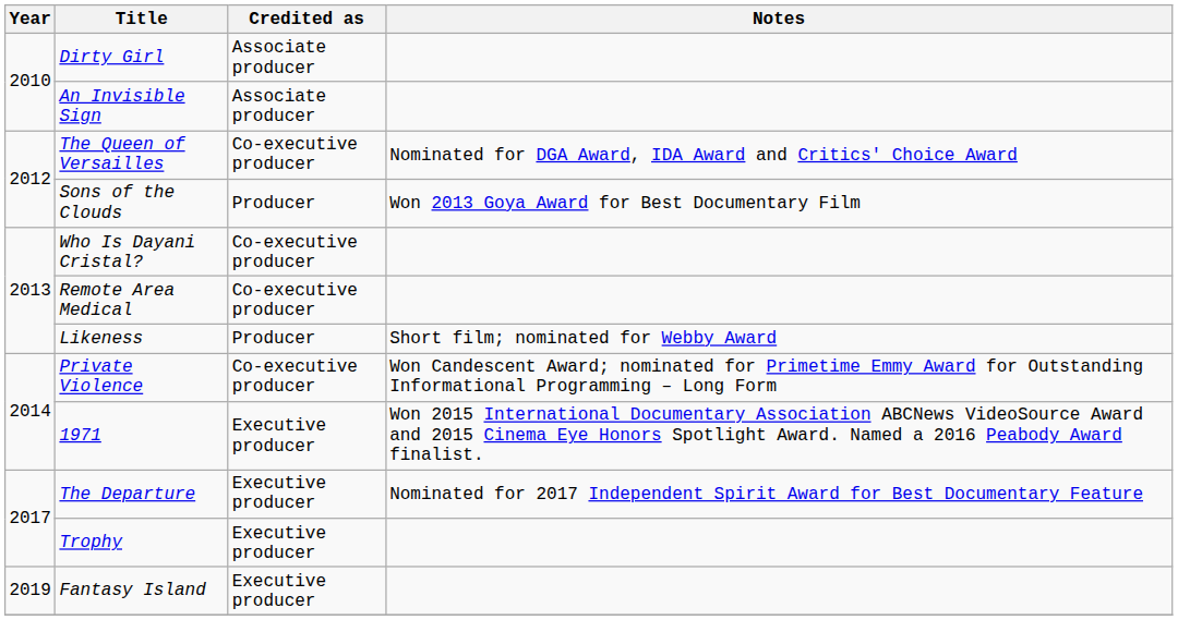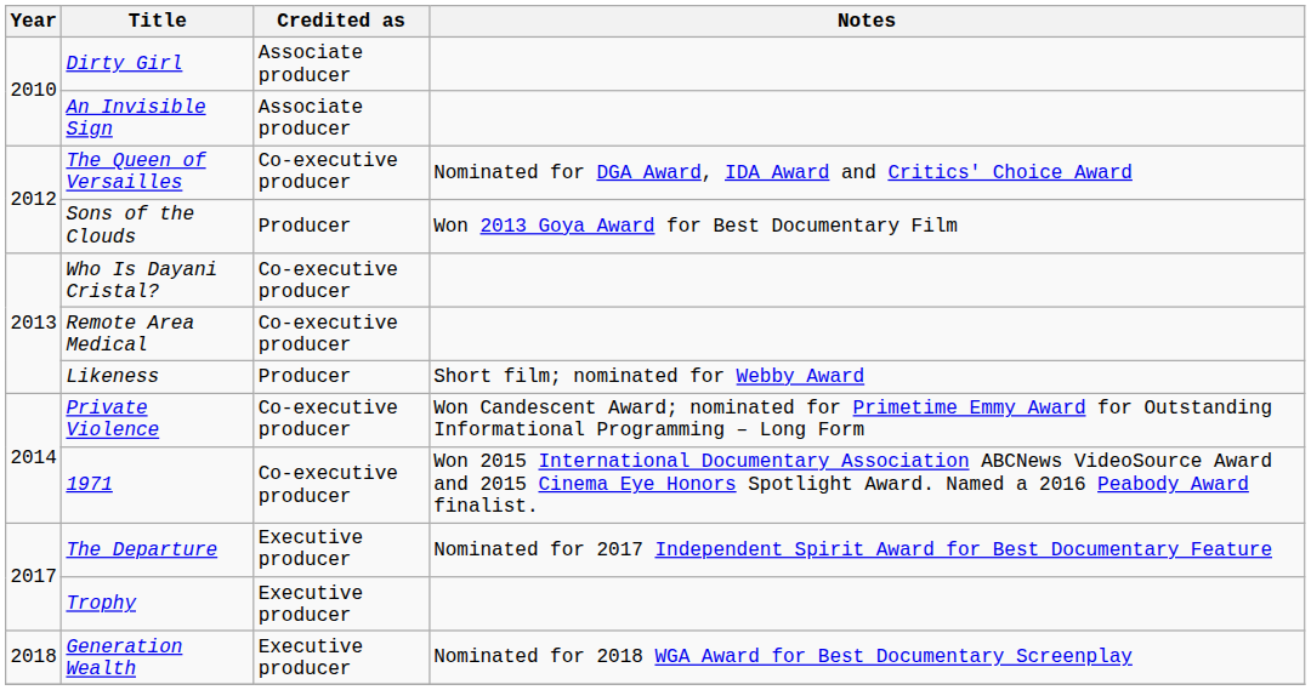1971 | Credited as: Executive producer -> Co-executive producer
+ row: 2018 | Generation Wealth | Executive producer | Nominated for 2018 WGA Award for Best Documentary Screenplay
- row: 2019 | Fantasy Island | Executive producer
